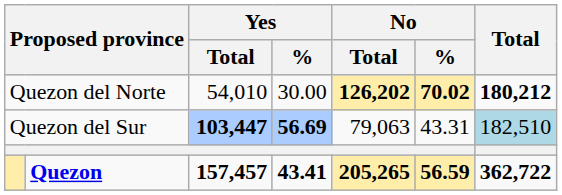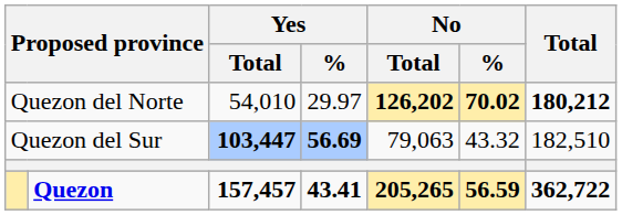Quezon del Norte | Yes / %: 30.00 -> 29.97
Quezon del Sur | No / %: 43.31 -> 43.32
Quezon del Sur | Total: lightblue background -> no background
